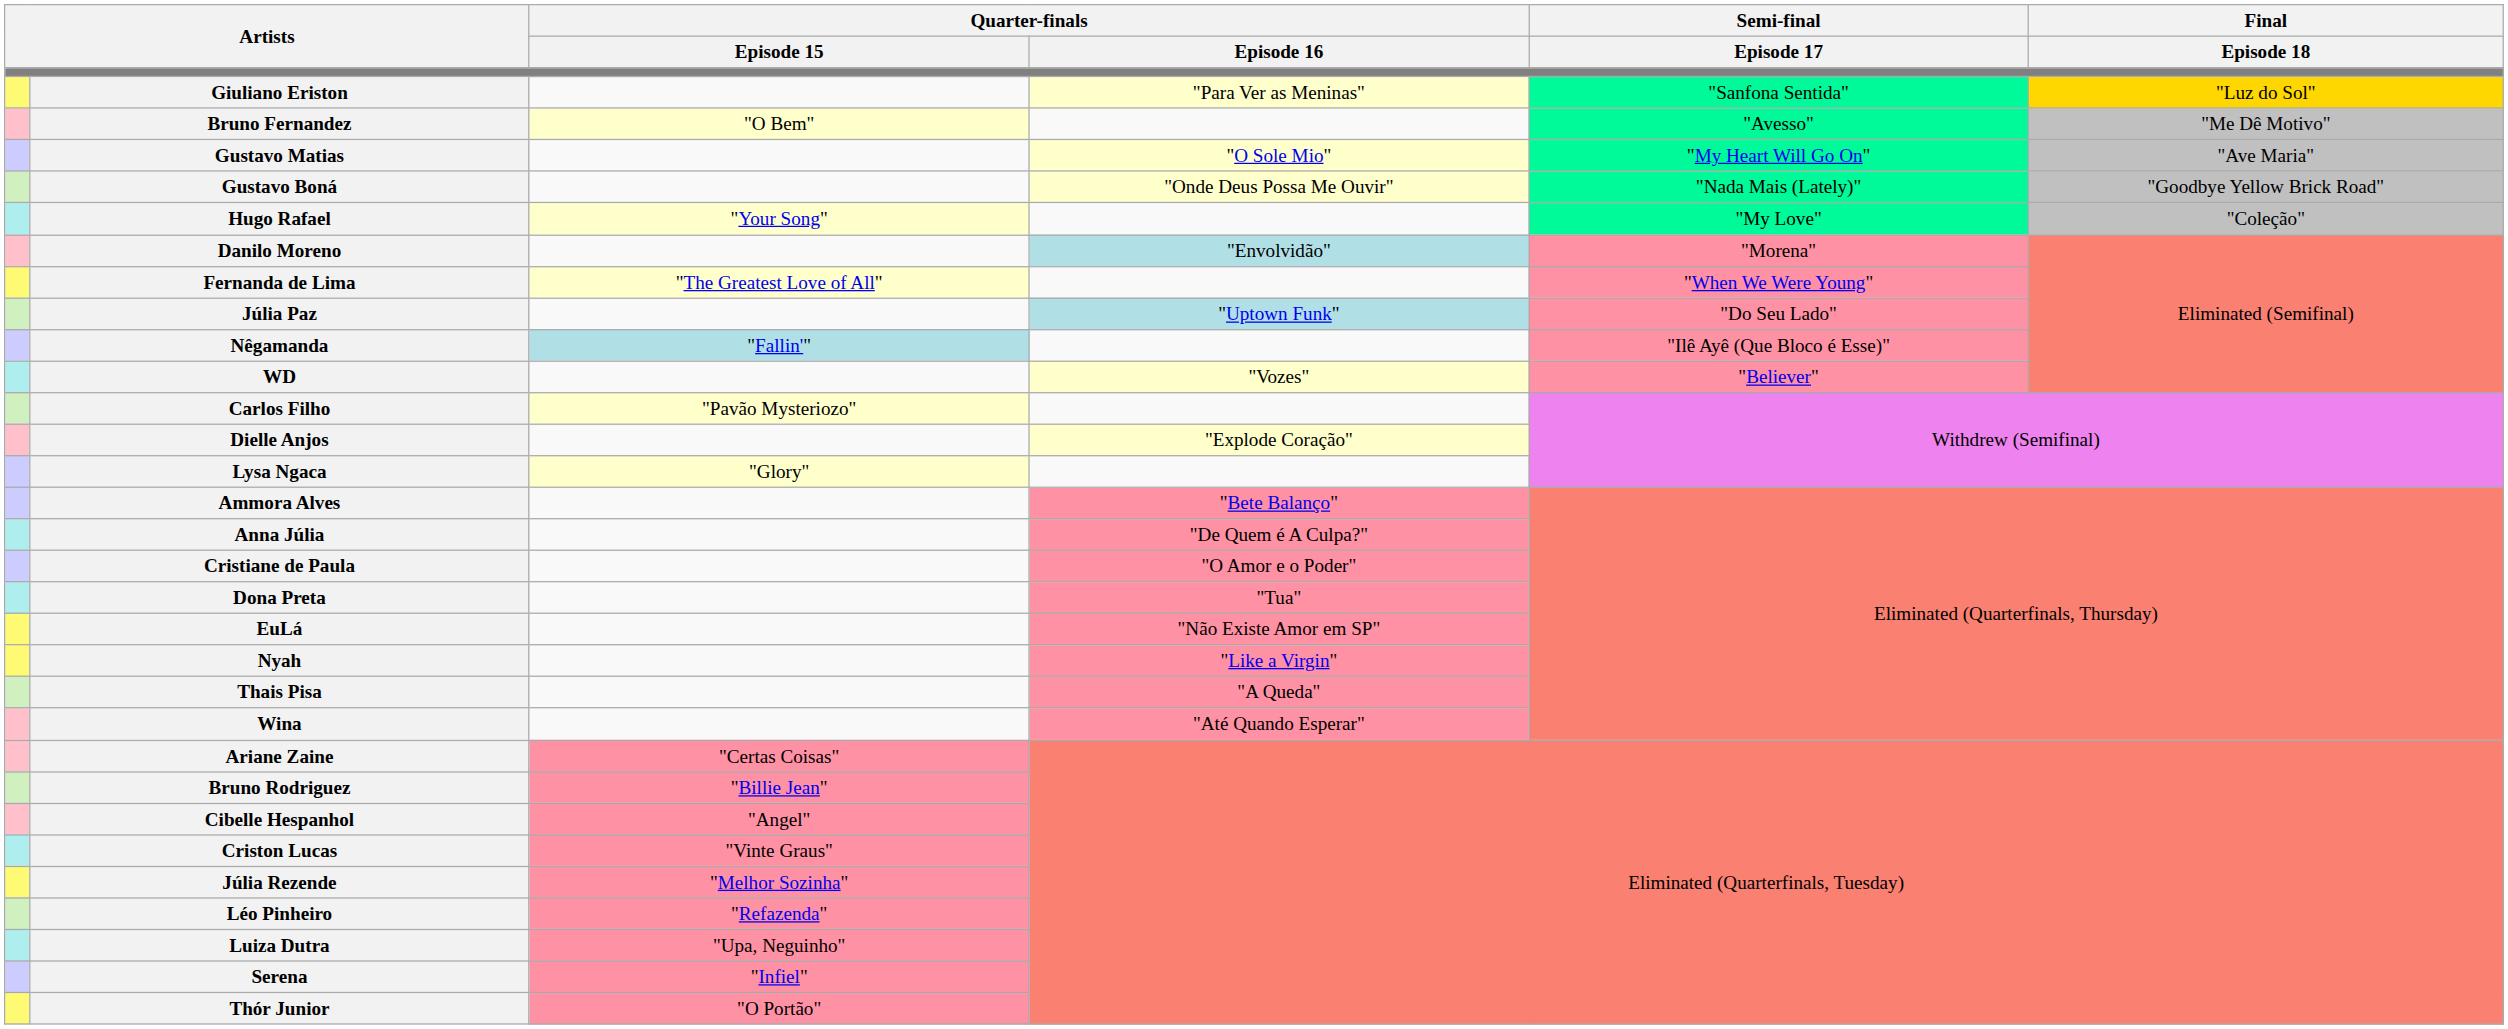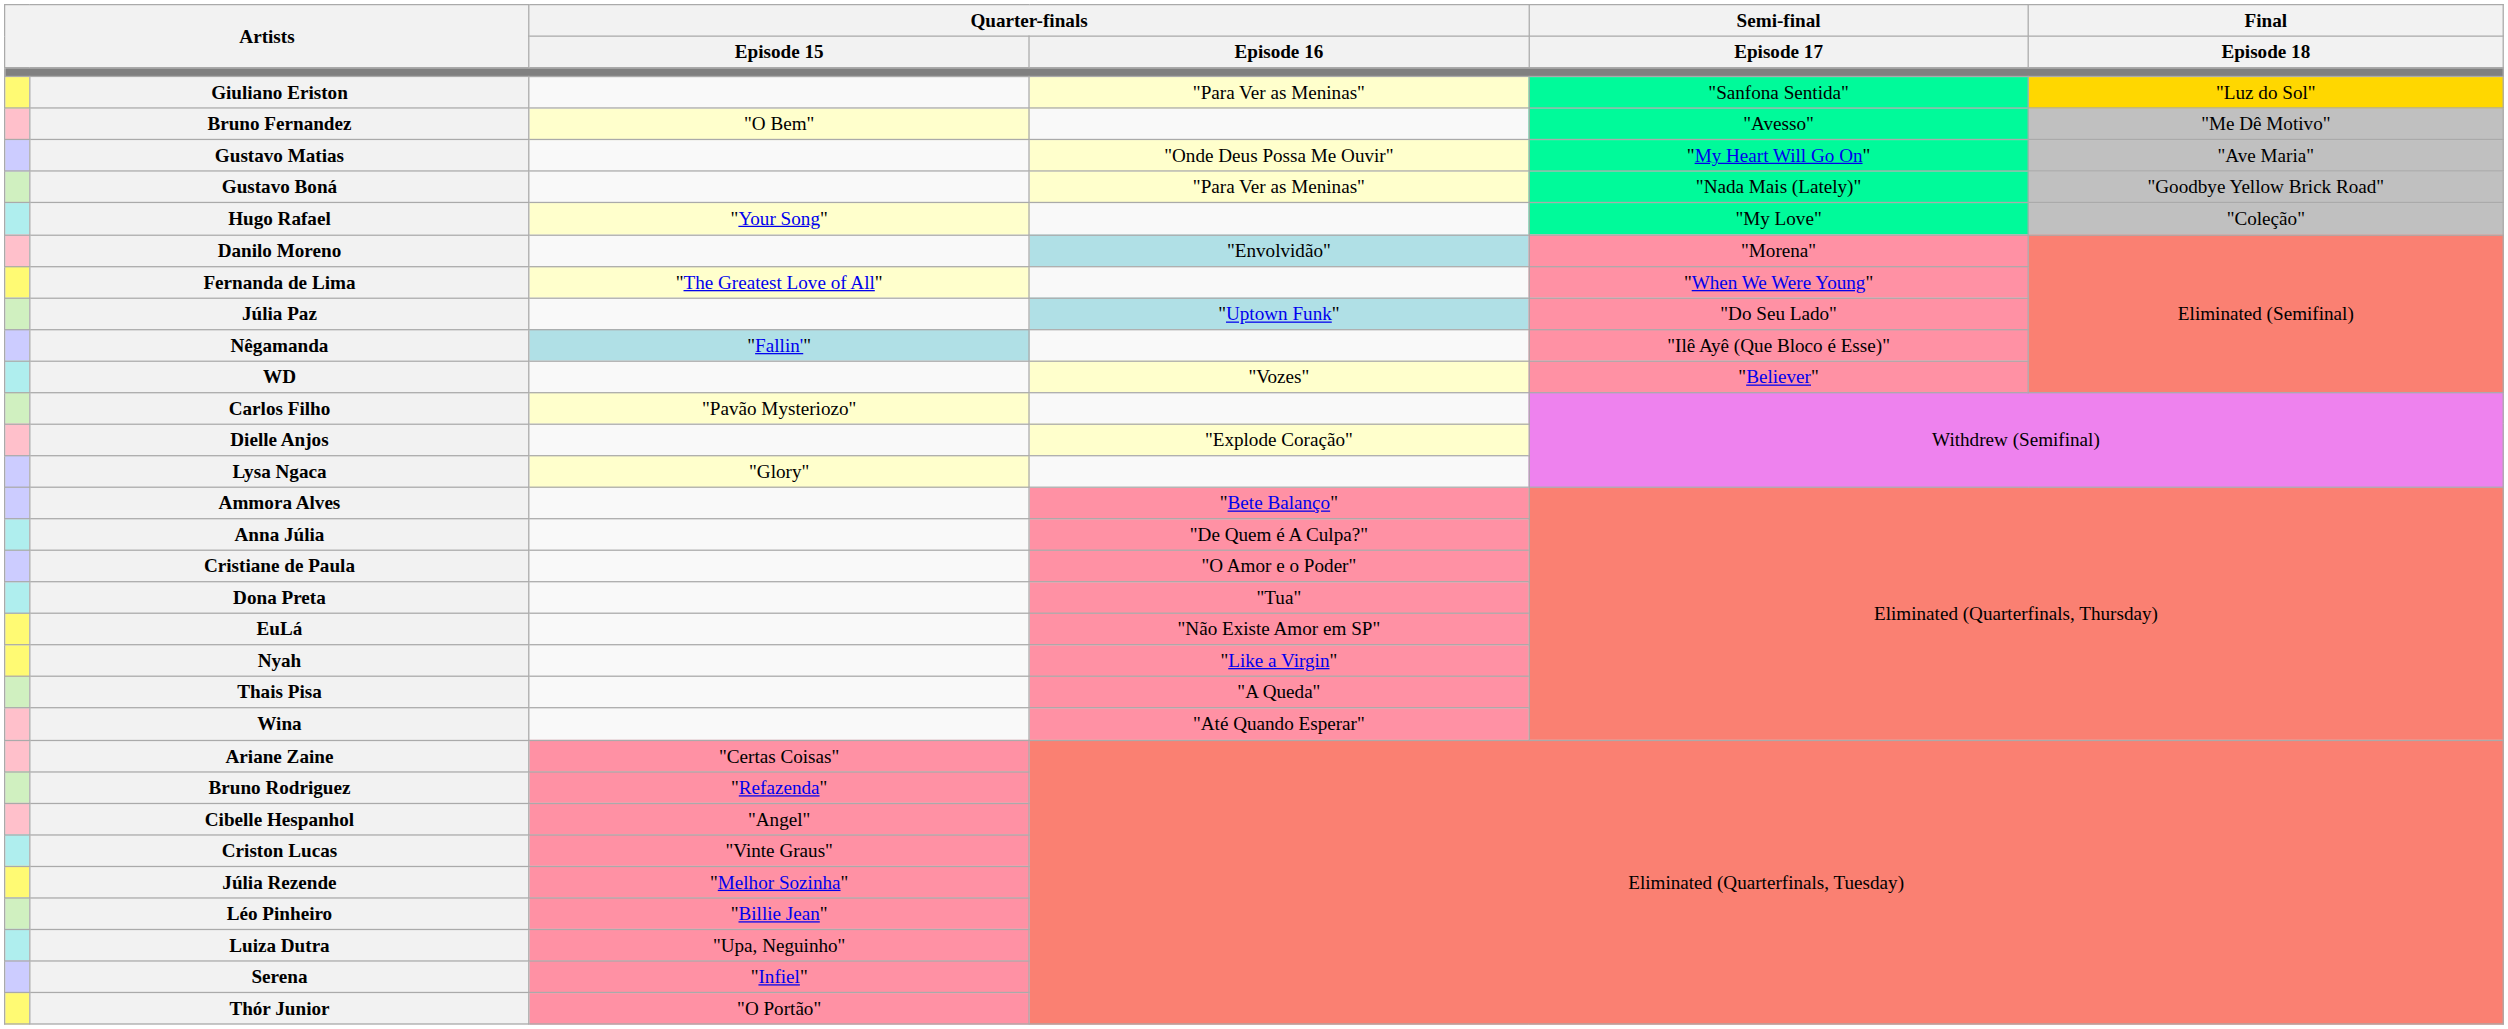Gustavo Matias | Quarter-finals / Episode 16: "O Sole Mio" -> "Onde Deus Possa Me Ouvir"
Gustavo Boná | Quarter-finals / Episode 16: "Onde Deus Possa Me Ouvir" -> "Para Ver as Meninas"
Bruno Rodriguez | Quarter-finals / Episode 15: "Billie Jean" -> "Refazenda"
Léo Pinheiro | Quarter-finals / Episode 15: "Refazenda" -> "Billie Jean"
